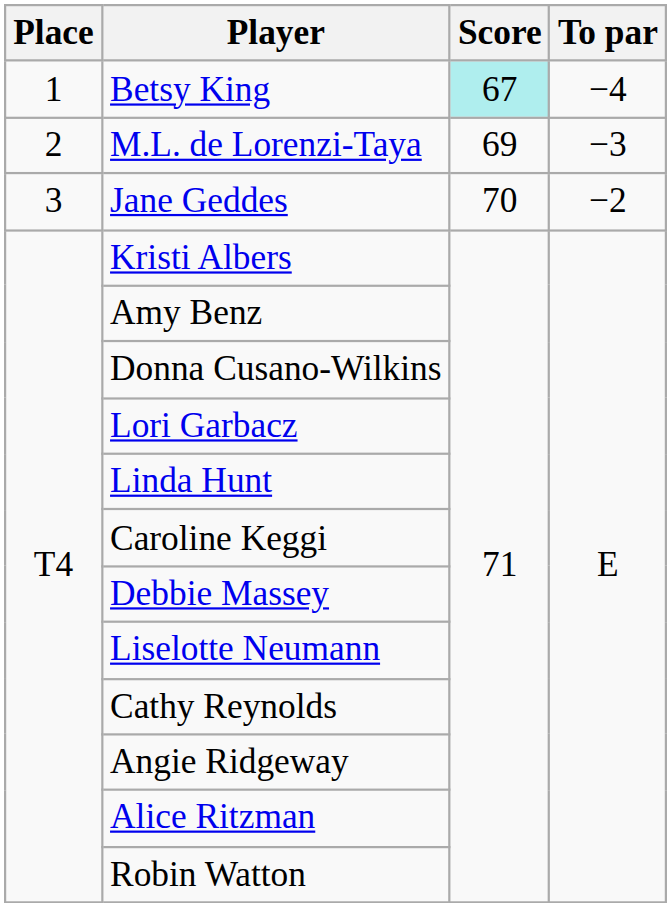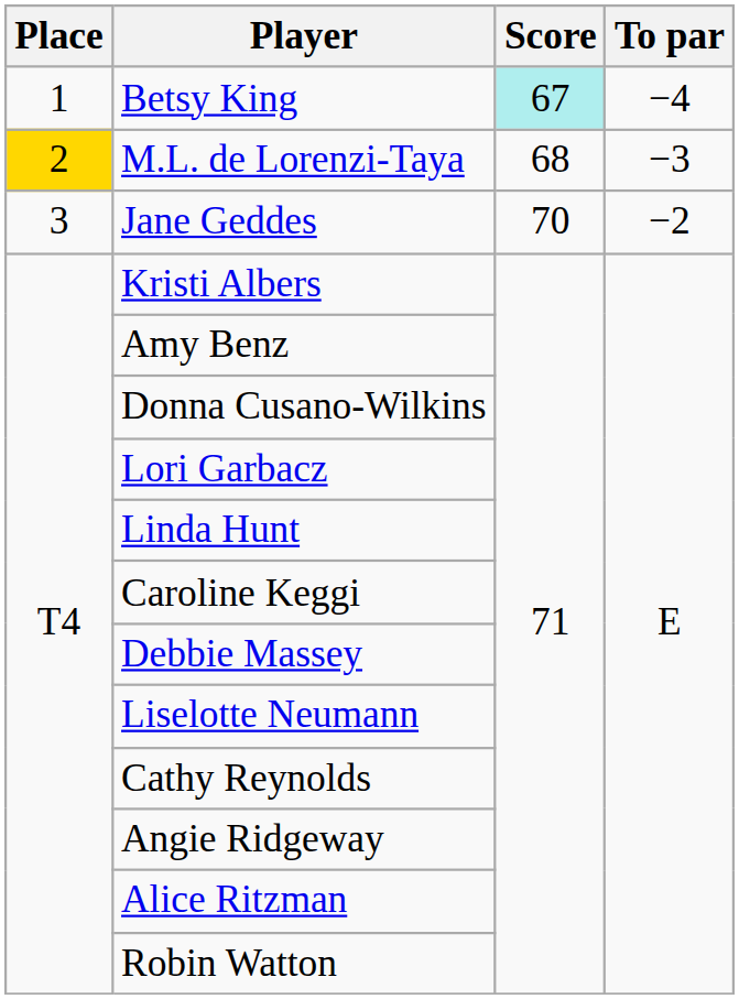M.L. de Lorenzi-Taya | Place: no background -> gold background
M.L. de Lorenzi-Taya | Score: 69 -> 68
